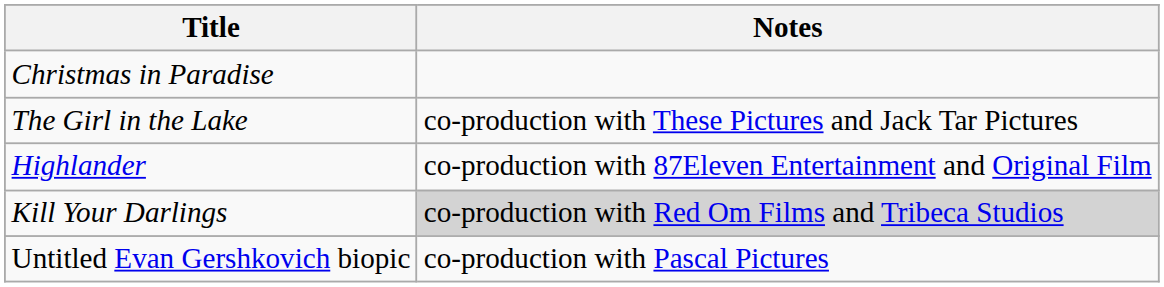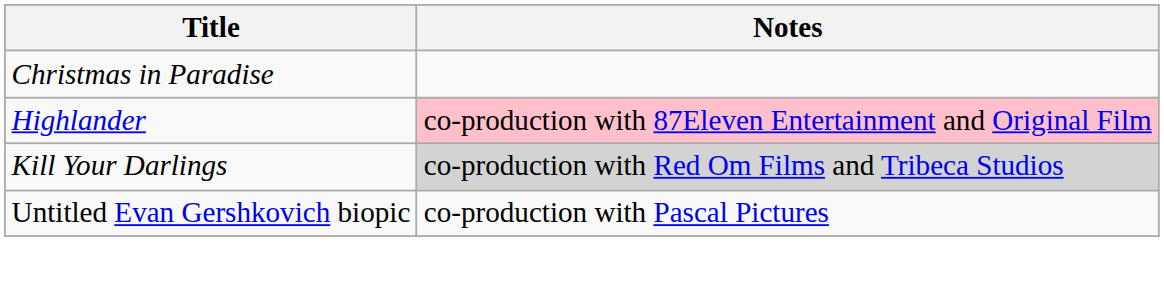- row: The Girl in the Lake | co-production with These Pictures and Jack Tar Pictures
Highlander | Notes: no background -> pink background
